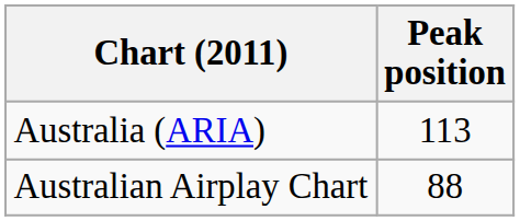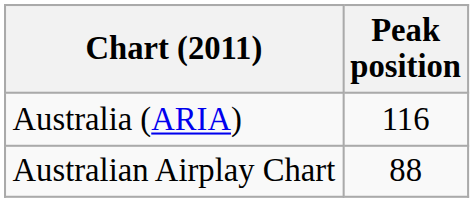Australia (ARIA) | Peak position: 113 -> 116
